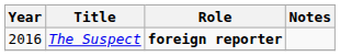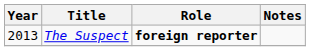The Suspect | Year: 2016 -> 2013
